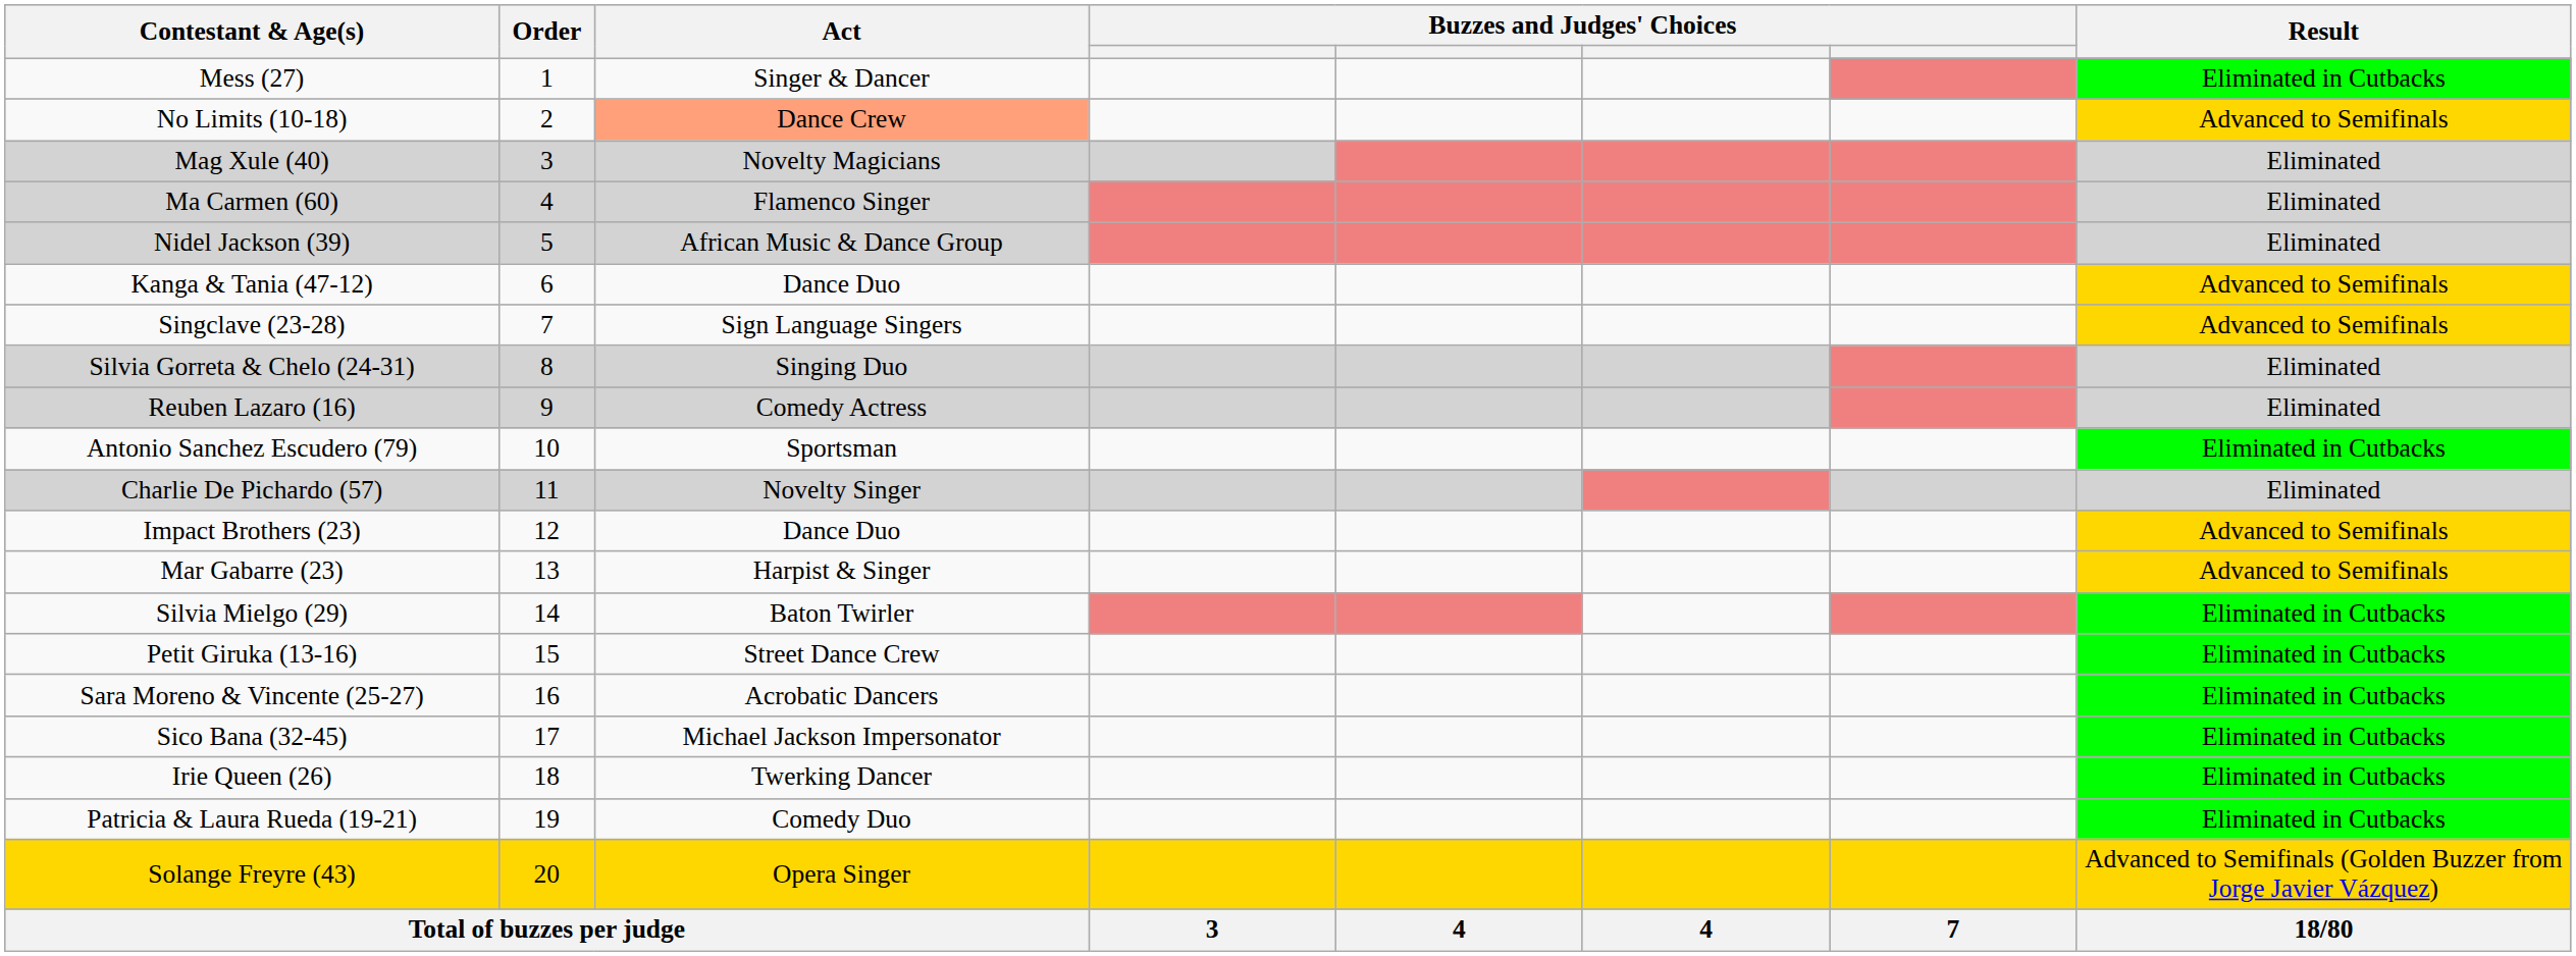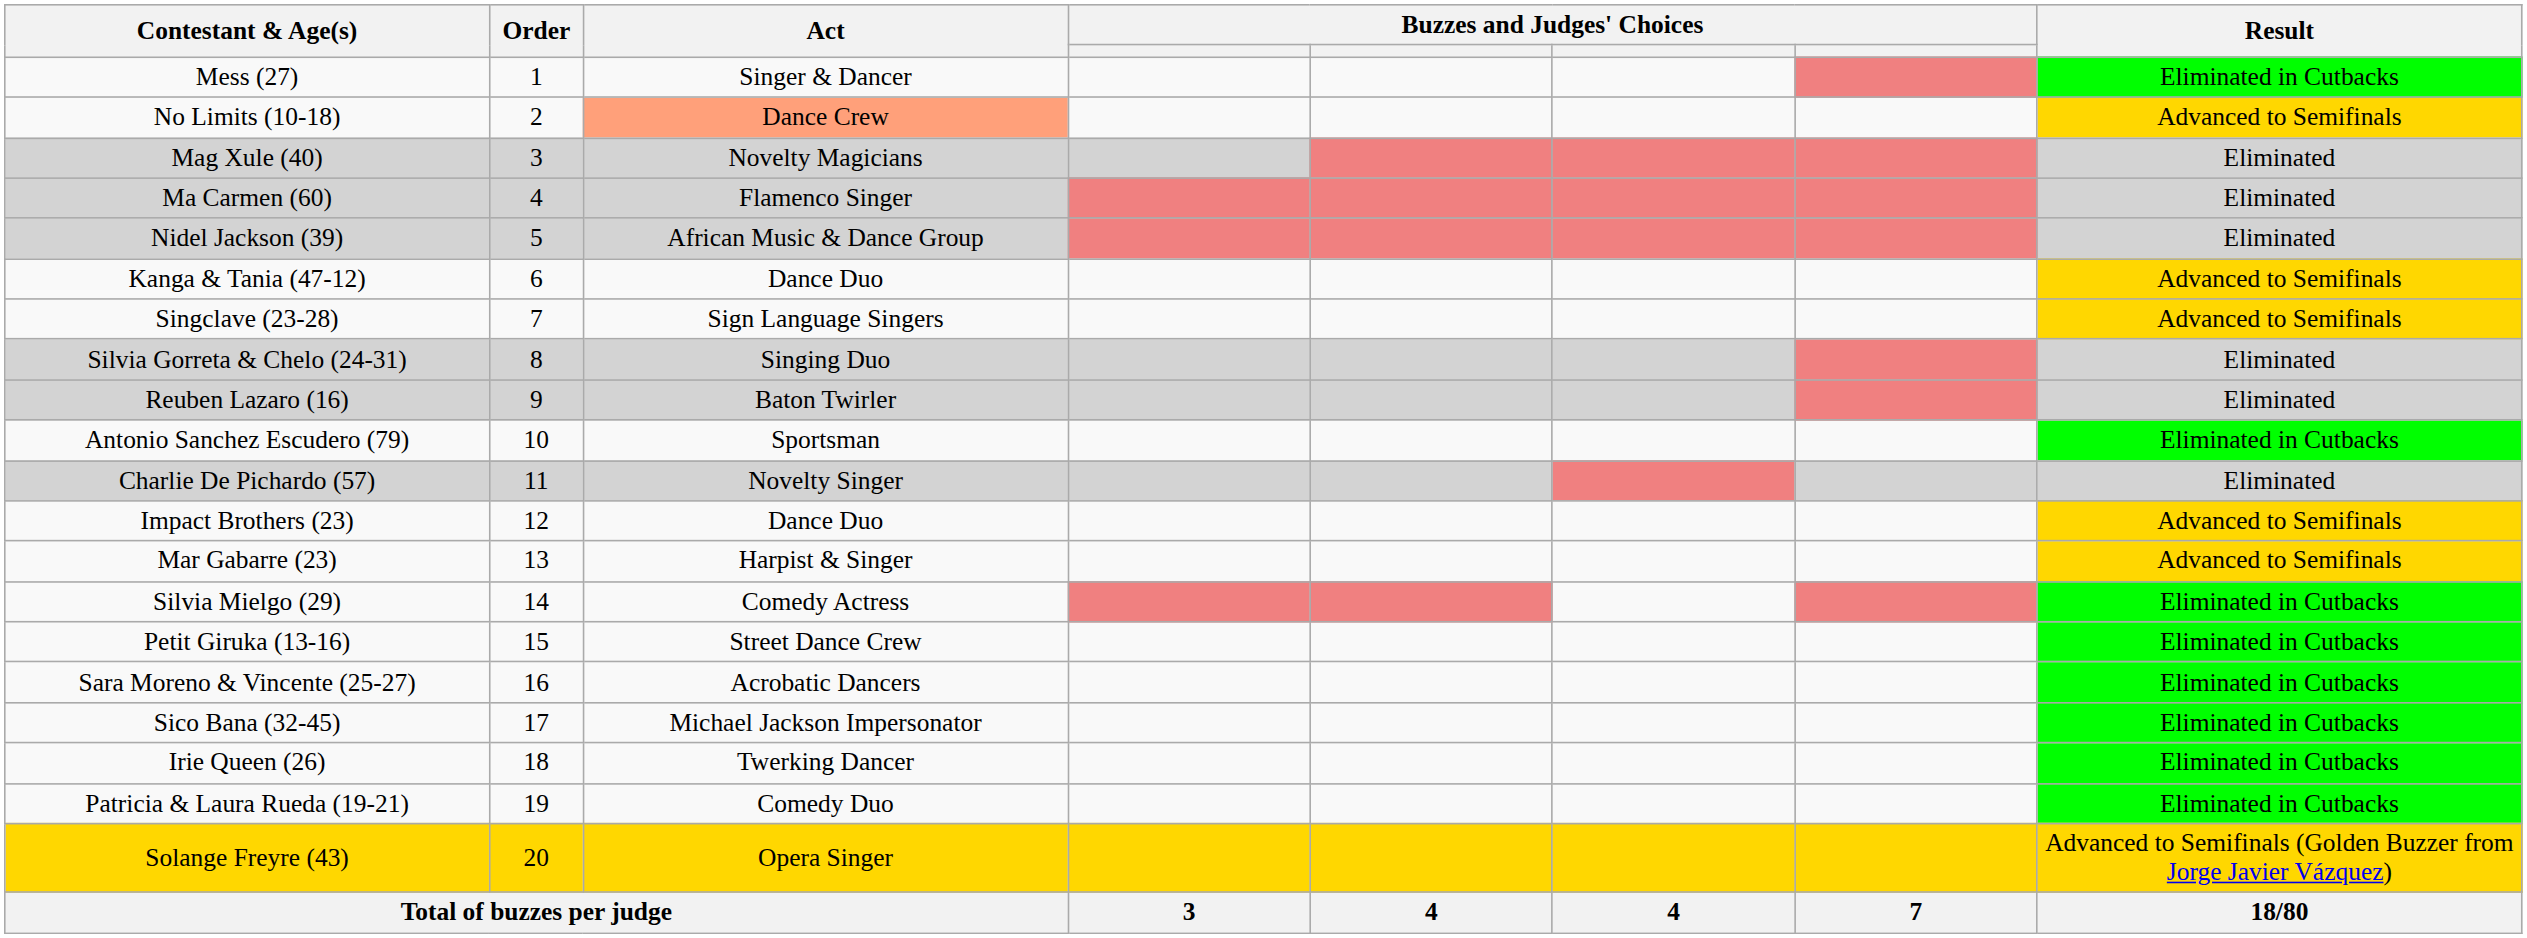Reuben Lazaro (16) | Act: Comedy Actress -> Baton Twirler
Silvia Mielgo (29) | Act: Baton Twirler -> Comedy Actress
